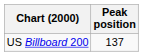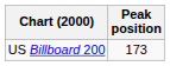US Billboard 200 | Peak position: 137 -> 173
